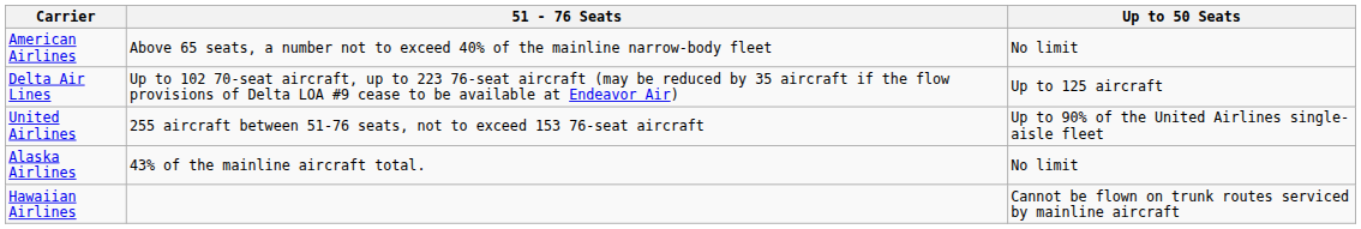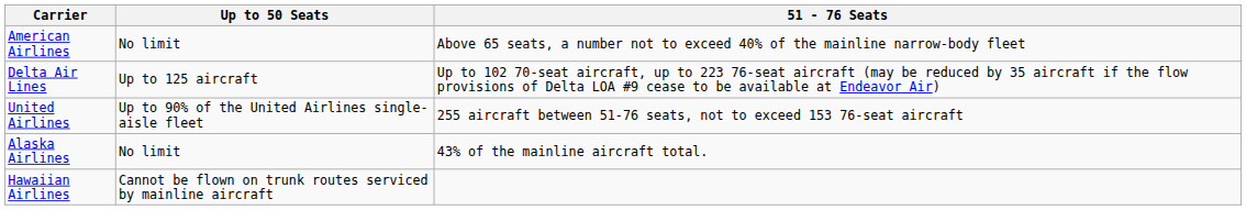columns swapped: Up to 50 Seats <-> 51 - 76 Seats
